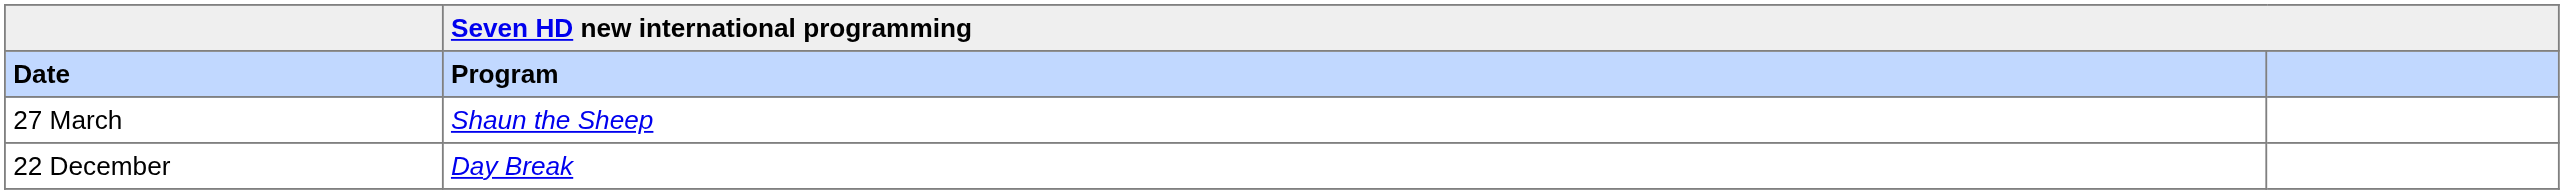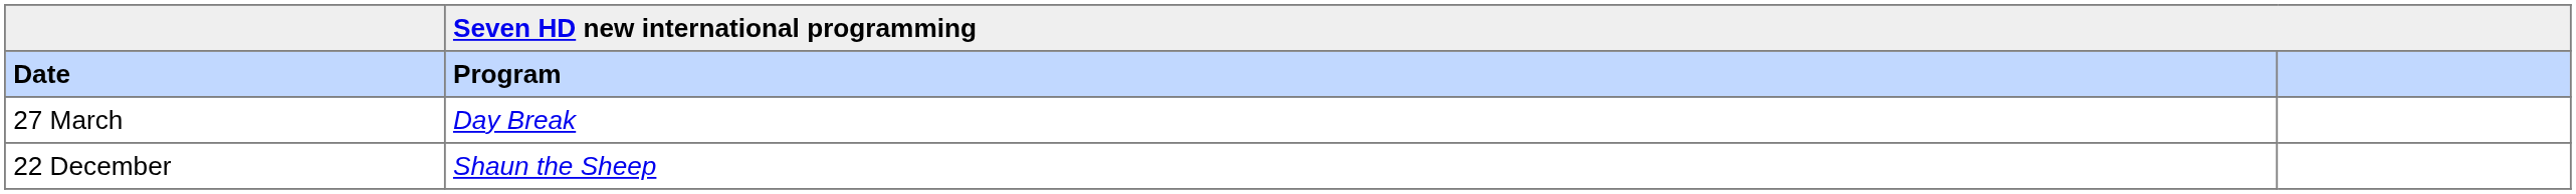27 March | Seven HD new international programming / Program: Shaun the Sheep -> Day Break
22 December | Seven HD new international programming / Program: Day Break -> Shaun the Sheep
